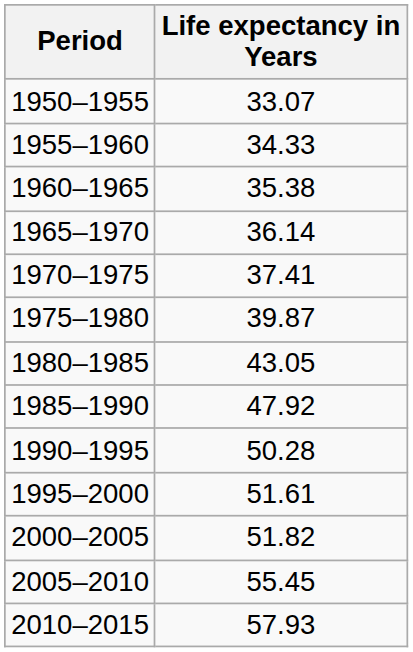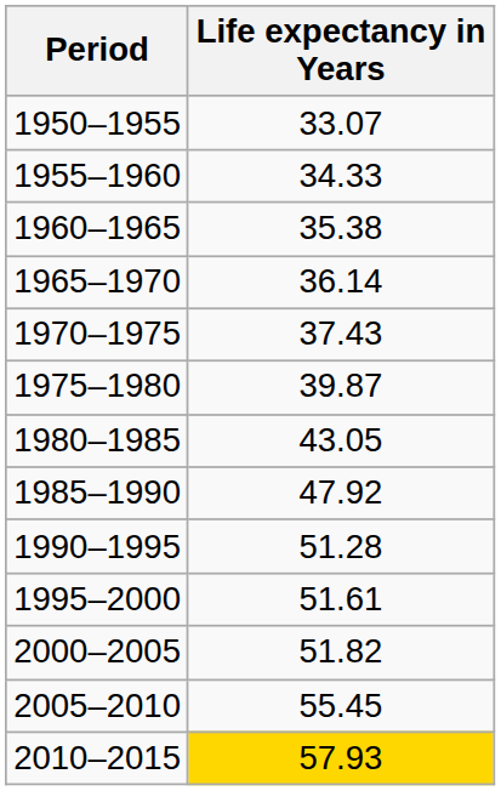1970–1975 | Life expectancy in Years: 37.41 -> 37.43
1990–1995 | Life expectancy in Years: 50.28 -> 51.28
2010–2015 | Life expectancy in Years: no background -> gold background
